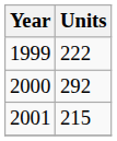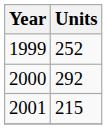1999 | Units: 222 -> 252
